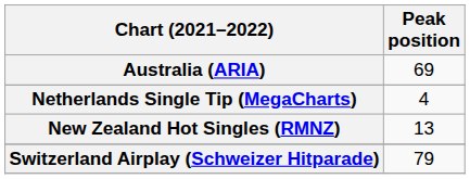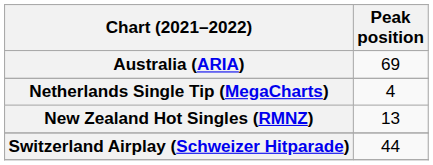Switzerland Airplay (Schweizer Hitparade) | Peak position: 79 -> 44
